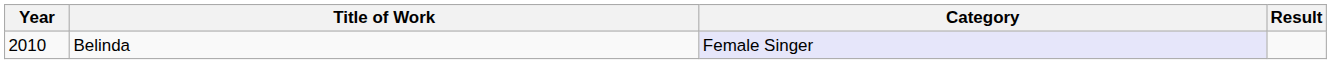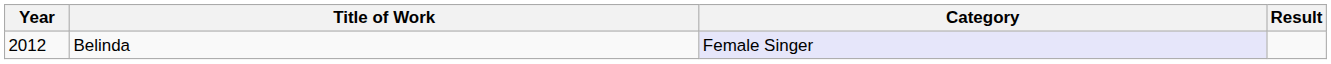Belinda | Year: 2010 -> 2012
